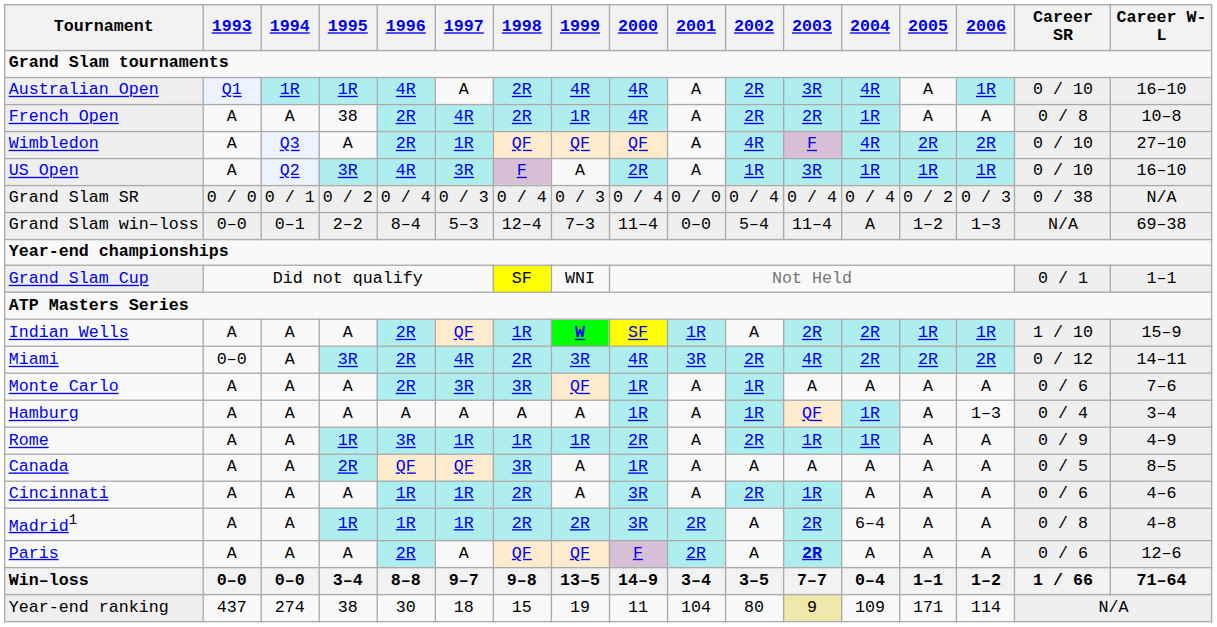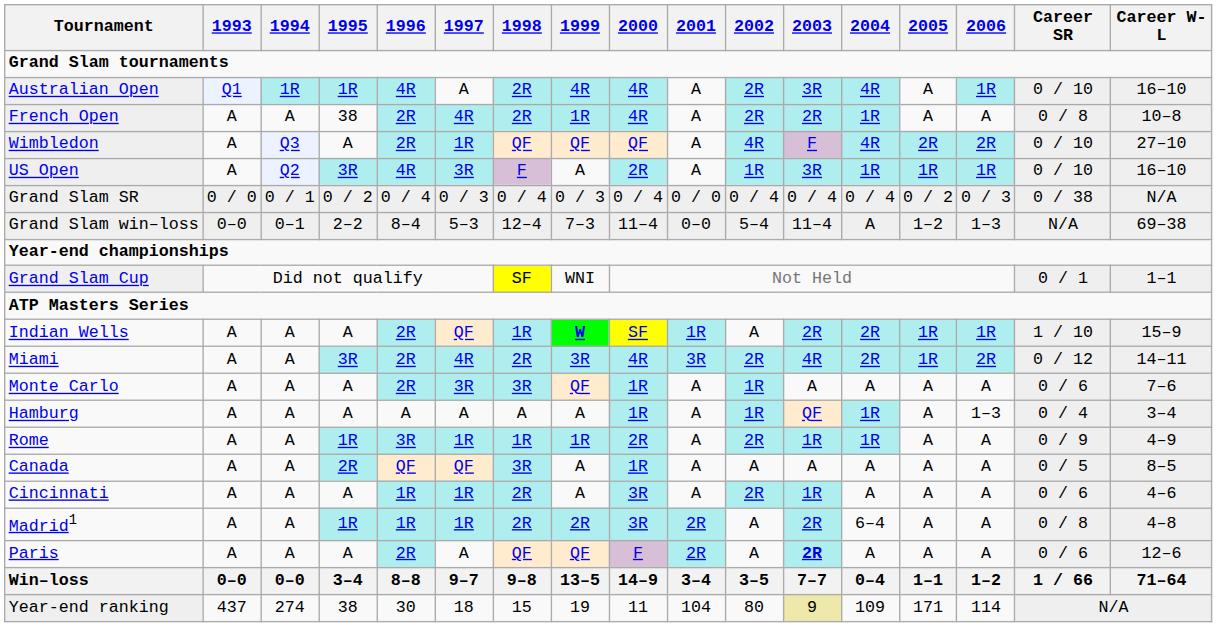Miami | 1993: 0–0 -> A
Miami | 2005: 2R -> 1R
